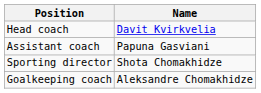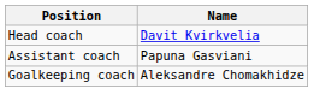- row: Sporting director | Shota Chomakhidze
